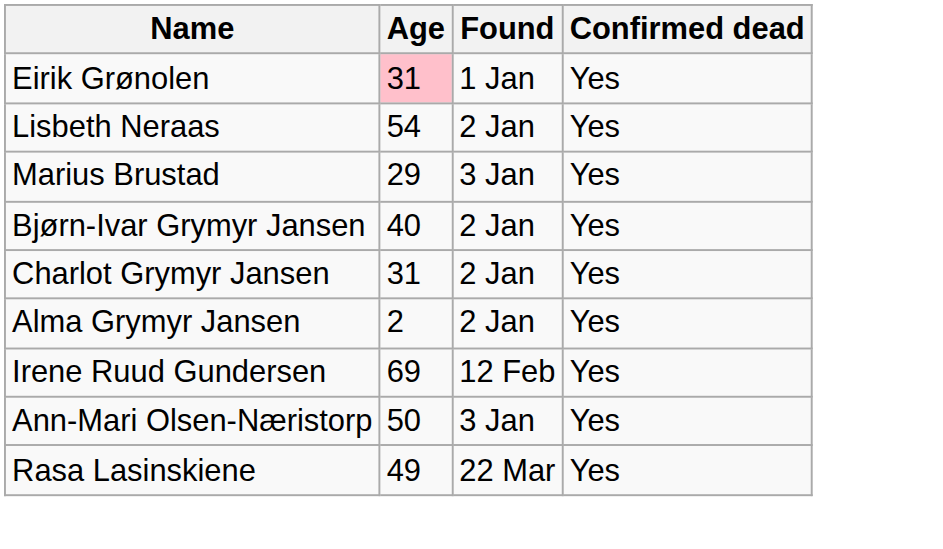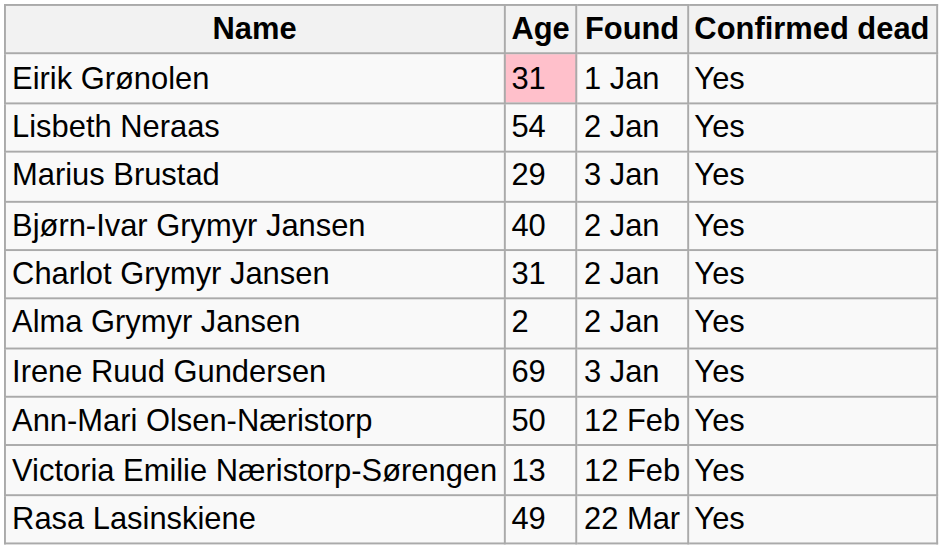Irene Ruud Gundersen | Found: 12 Feb -> 3 Jan
Ann-Mari Olsen-Næristorp | Found: 3 Jan -> 12 Feb
+ row: Victoria Emilie Næristorp-Sørengen | 13 | 12 Feb | Yes
